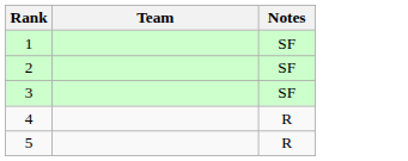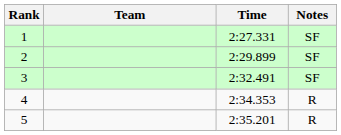+ column: Time | 2:27.331 | 2:29.899 | 2:32.491 | 2:34.353 | 2:35.201
